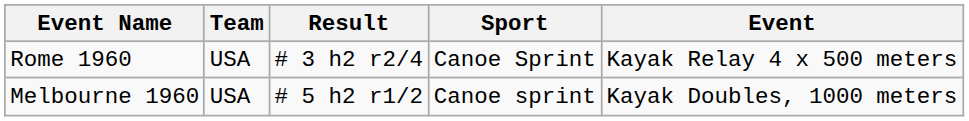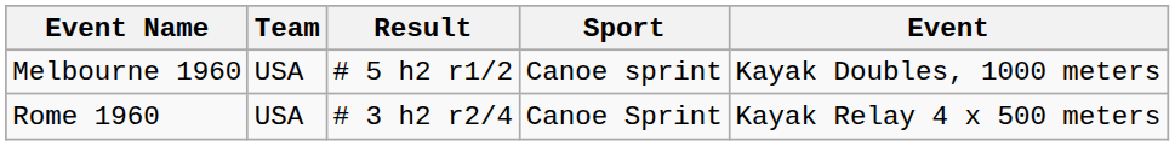rows swapped: Rome 1960 <-> Melbourne 1960
